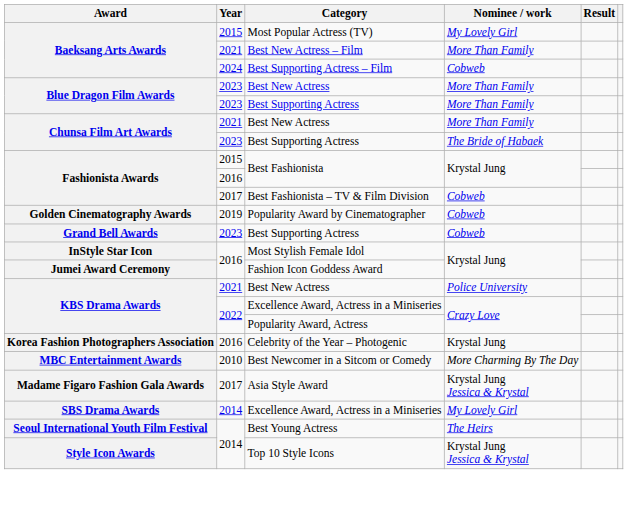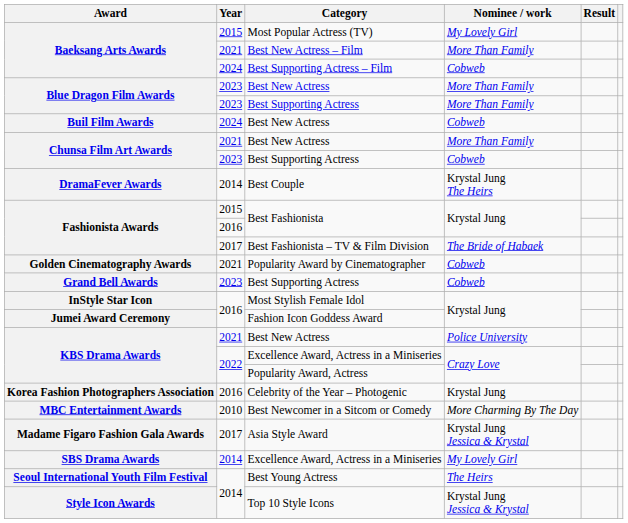+ row: Buil Film Awards | 2024 | Best New Actress | Cobweb
Chunsa Film Art Awards / Best Supporting Actress | Nominee / work: The Bride of Habaek -> Cobweb
+ row: DramaFever Awards | 2014 | Best Couple | Krystal Jung The Heirs
Best Fashionista – TV & Film Division | Nominee / work: Cobweb -> The Bride of Habaek
Popularity Award by Cinematographer | Year: 2019 -> 2021
